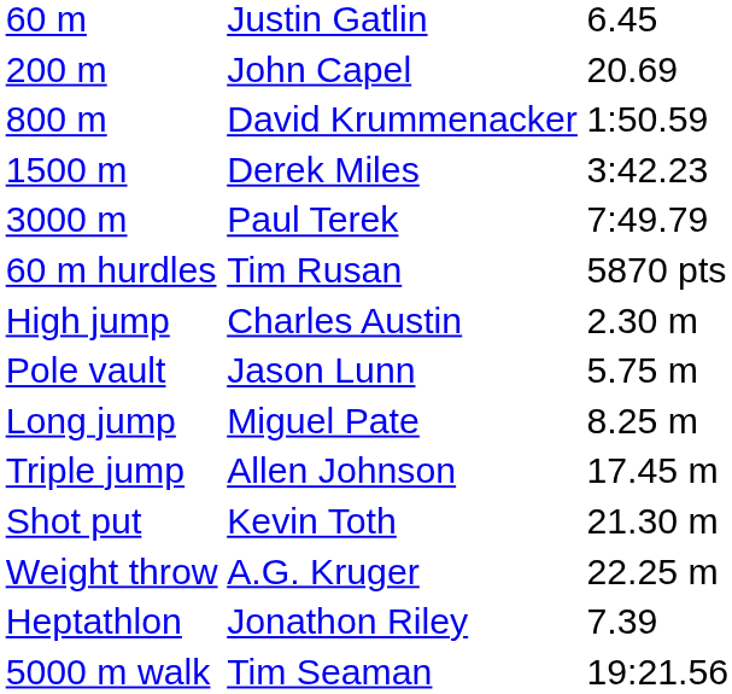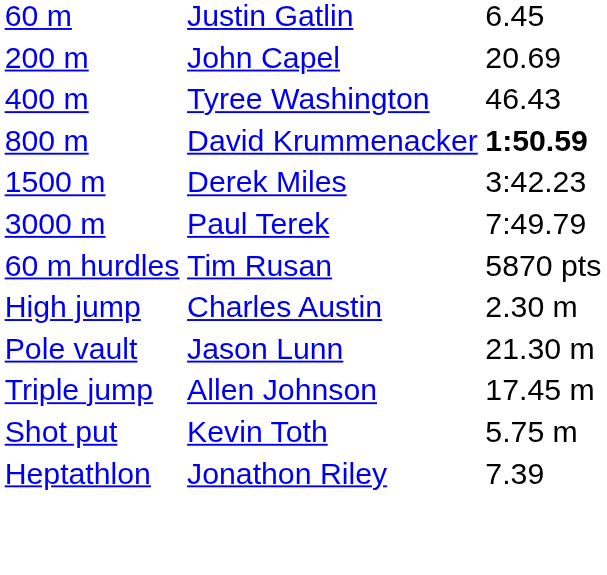+ row: 400 m | Tyree Washington | 46.43
800 m | column 3: normal -> bold
Pole vault | column 3: 5.75 m -> 21.30 m
- row: Long jump | Miguel Pate | 8.25 m
Shot put | column 3: 21.30 m -> 5.75 m
- row: Weight throw | A.G. Kruger | 22.25 m
- row: 5000 m walk | Tim Seaman | 19:21.56
